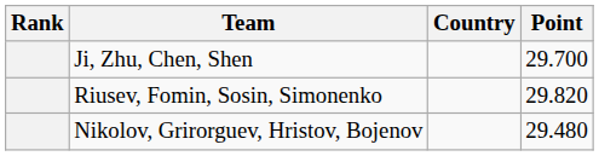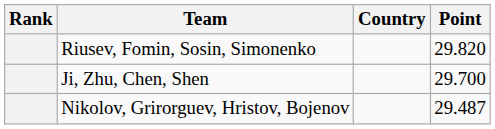rows swapped: Riusev, Fomin, Sosin, Simonenko <-> Ji, Zhu, Chen, Shen
Nikolov, Grirorguev, Hristov, Bojenov | Point: 29.480 -> 29.487
